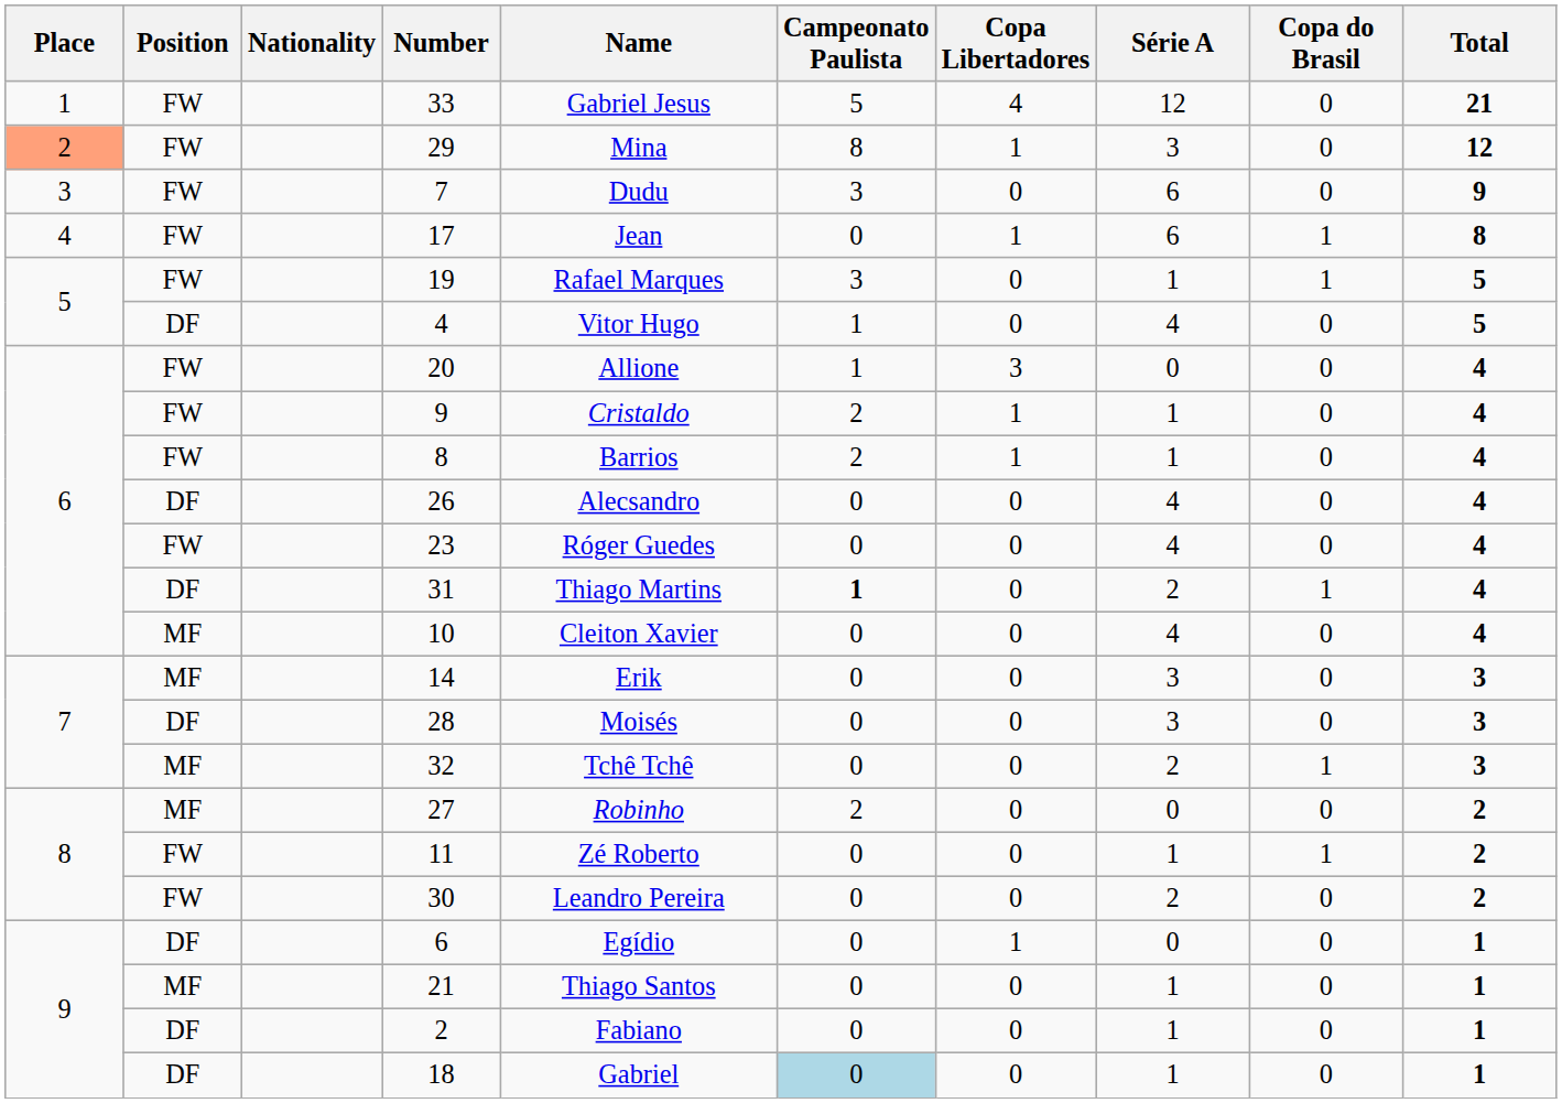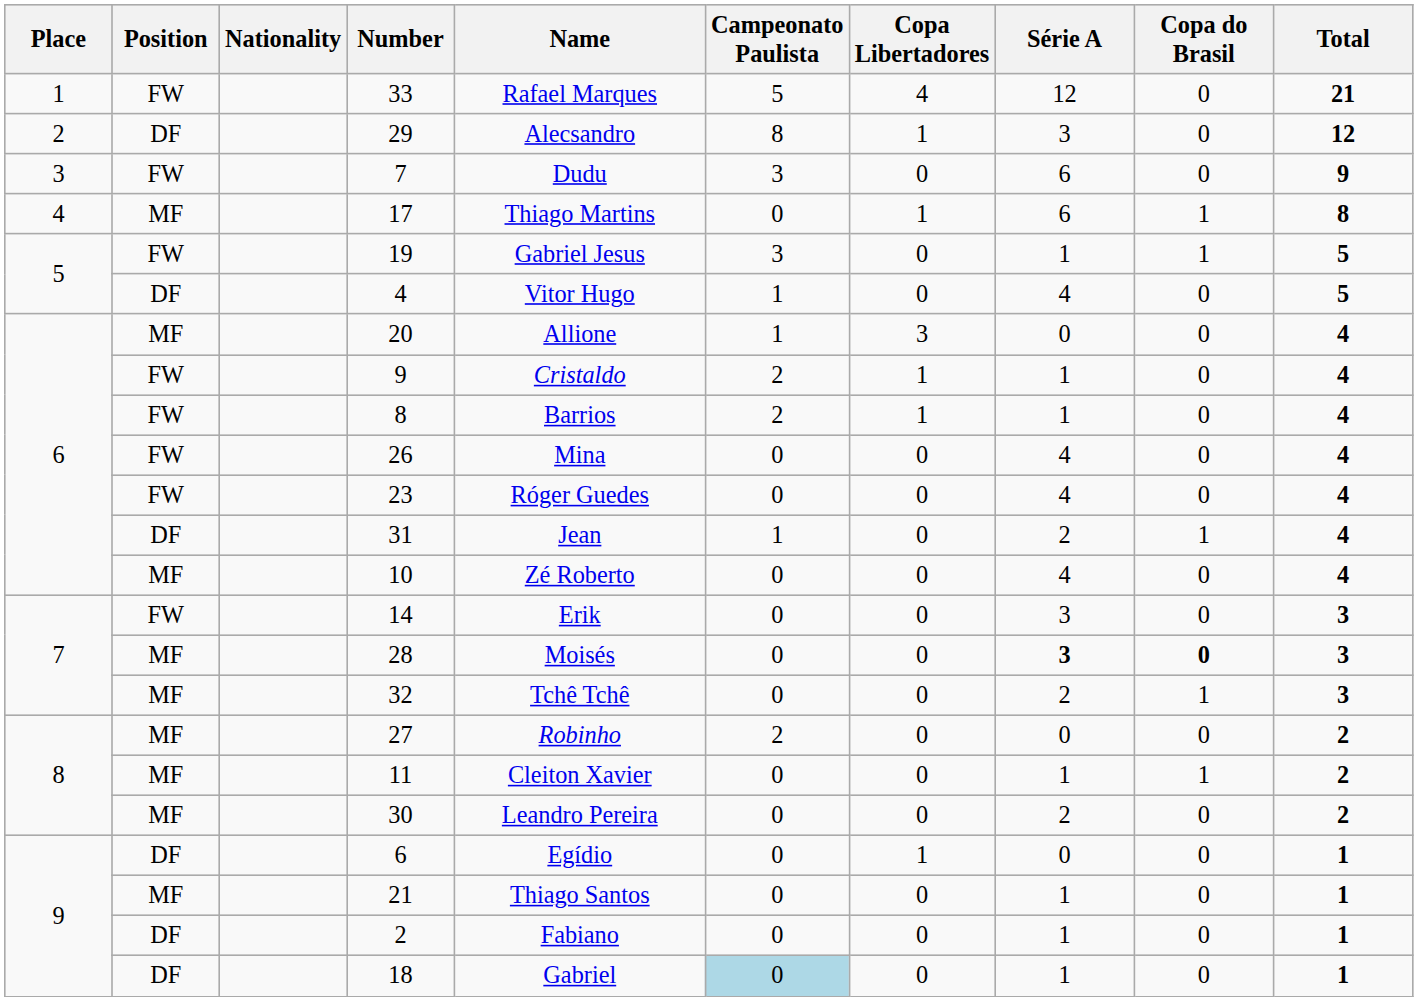33 | Name: Gabriel Jesus -> Rafael Marques
29 | Place: lightsalmon background -> no background
29 | Position: FW -> DF
29 | Name: Mina -> Alecsandro
17 | Position: FW -> MF
17 | Name: Jean -> Thiago Martins
19 | Name: Rafael Marques -> Gabriel Jesus
20 | Position: FW -> MF
26 | Position: DF -> FW
26 | Name: Alecsandro -> Mina
31 | Name: Thiago Martins -> Jean
31 | Campeonato Paulista: bold -> normal
10 | Name: Cleiton Xavier -> Zé Roberto
14 | Position: MF -> FW
28 | Position: DF -> MF
28 | Série A: normal -> bold
28 | Copa do Brasil: normal -> bold
11 | Position: FW -> MF
11 | Name: Zé Roberto -> Cleiton Xavier
30 | Position: FW -> MF
